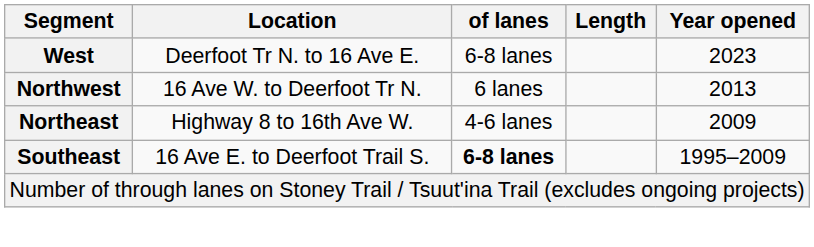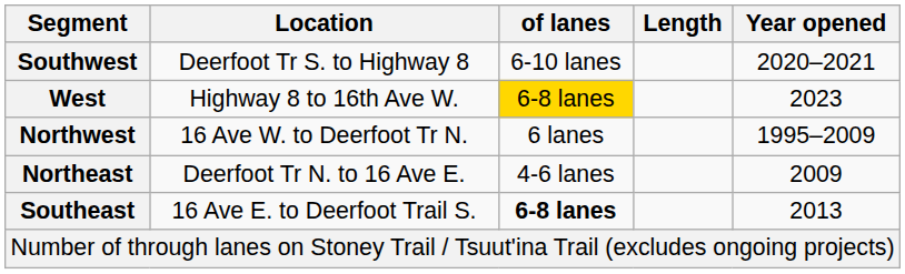+ row: Southwest | Deerfoot Tr S. to Highway 8 | 6-10 lanes | 2020–2021
West | Location: Deerfoot Tr N. to 16 Ave E. -> Highway 8 to 16th Ave W.
West | of lanes: no background -> gold background
Northwest | Year opened: 2013 -> 1995–2009
Northeast | Location: Highway 8 to 16th Ave W. -> Deerfoot Tr N. to 16 Ave E.
Southeast | Year opened: 1995–2009 -> 2013
